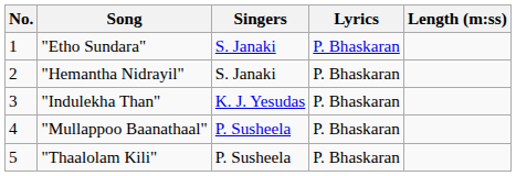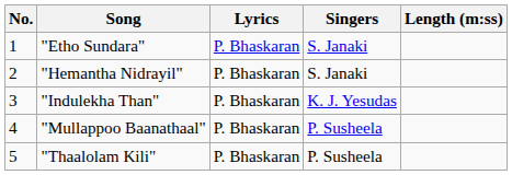columns swapped: Singers <-> Lyrics
